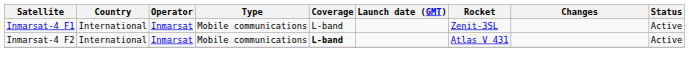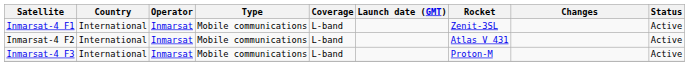Inmarsat-4 F2 | Coverage: bold -> normal
+ row: Inmarsat-4 F3 | International | Inmarsat | Mobile communications | L-band | Proton-M | Active
